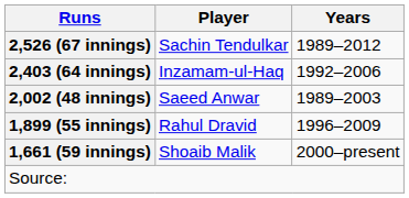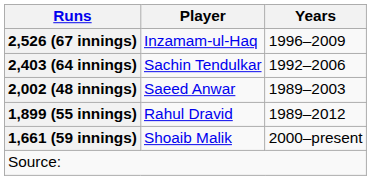2,526 (67 innings) | Player: Sachin Tendulkar -> Inzamam-ul-Haq
2,526 (67 innings) | Years: 1989–2012 -> 1996–2009
2,403 (64 innings) | Player: Inzamam-ul-Haq -> Sachin Tendulkar
1,899 (55 innings) | Years: 1996–2009 -> 1989–2012
